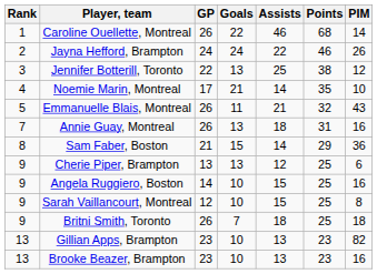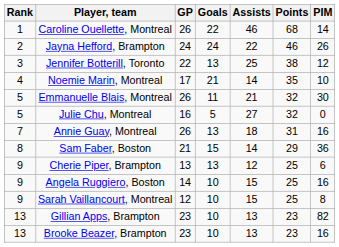Emmanuelle Blais, Montreal | PIM: 43 -> 30
+ row: 5 | Julie Chu, Montreal | 16 | 5 | 27 | 32 | 0
- row: 9 | Britni Smith, Toronto | 26 | 7 | 18 | 25 | 18
